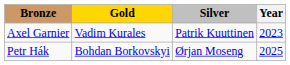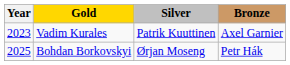columns swapped: Year <-> Bronze
